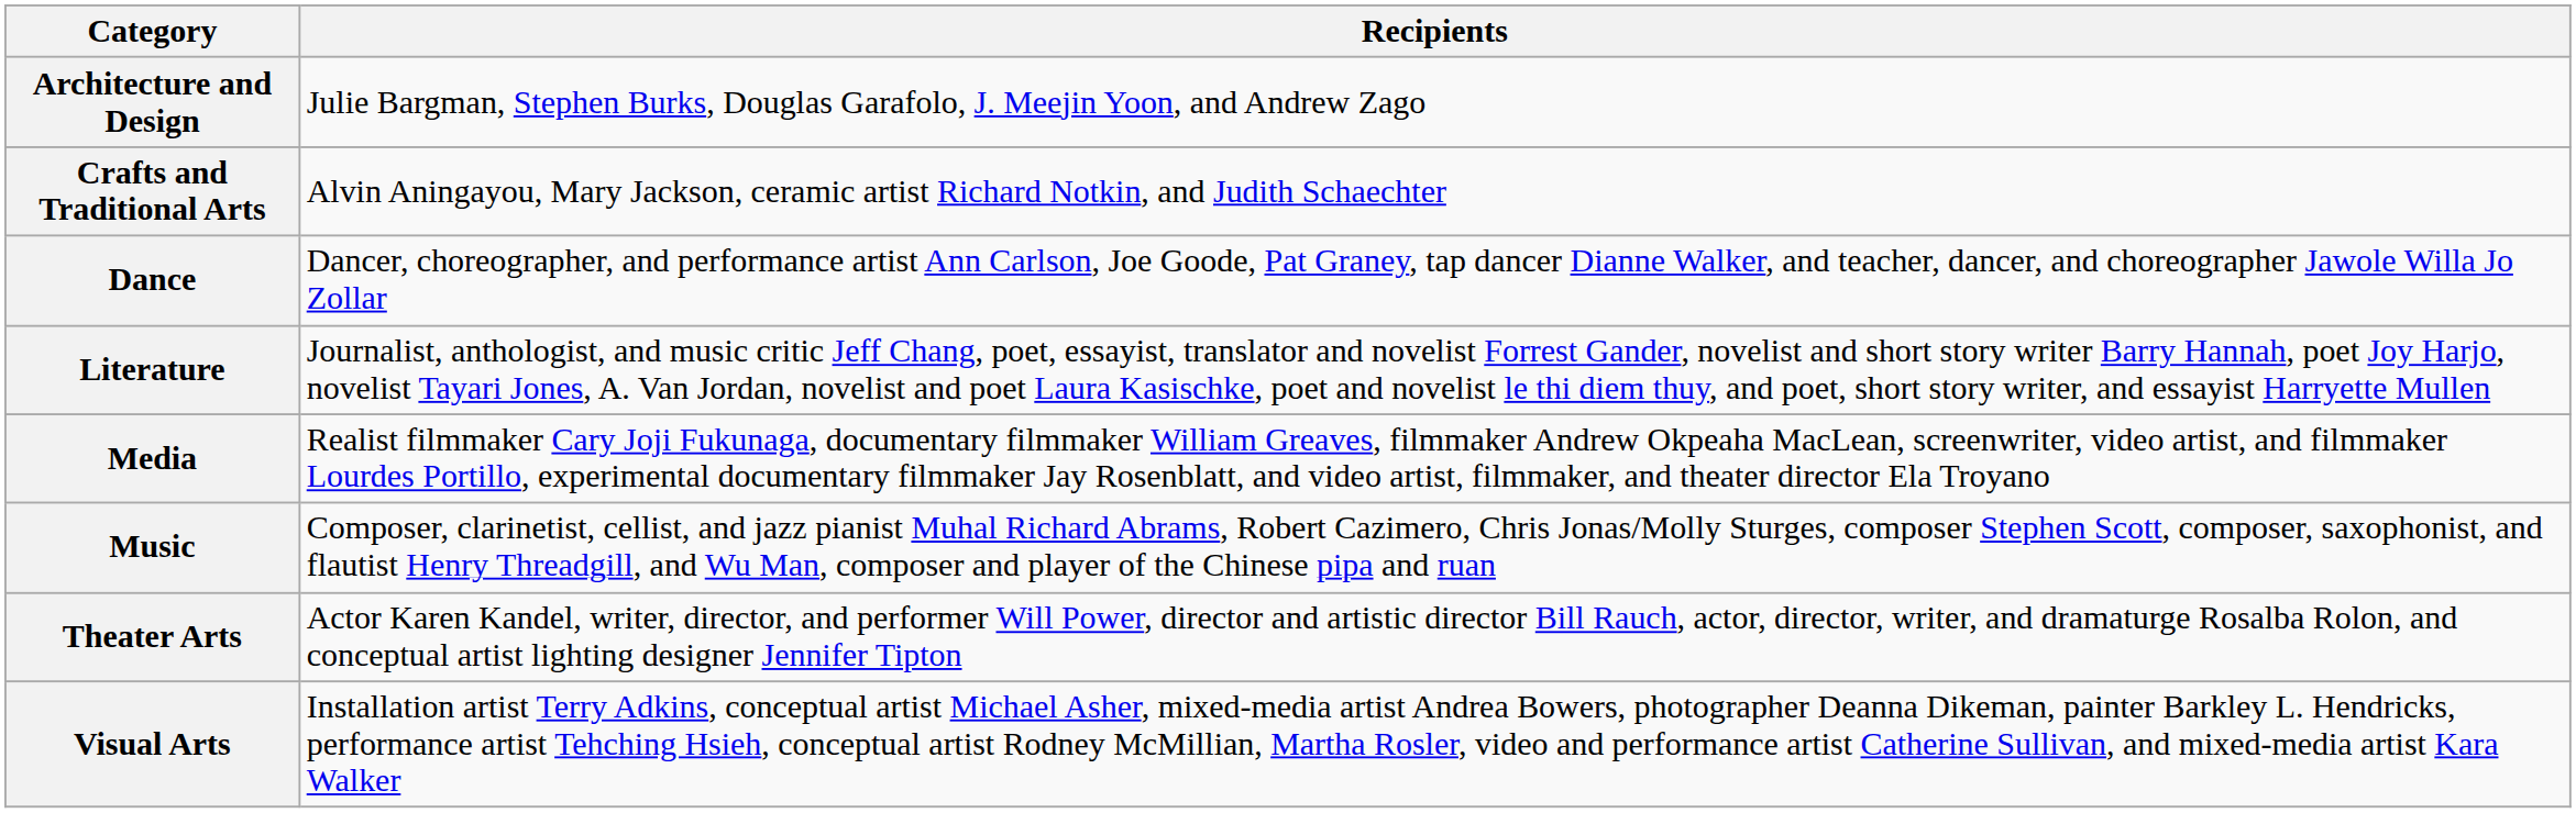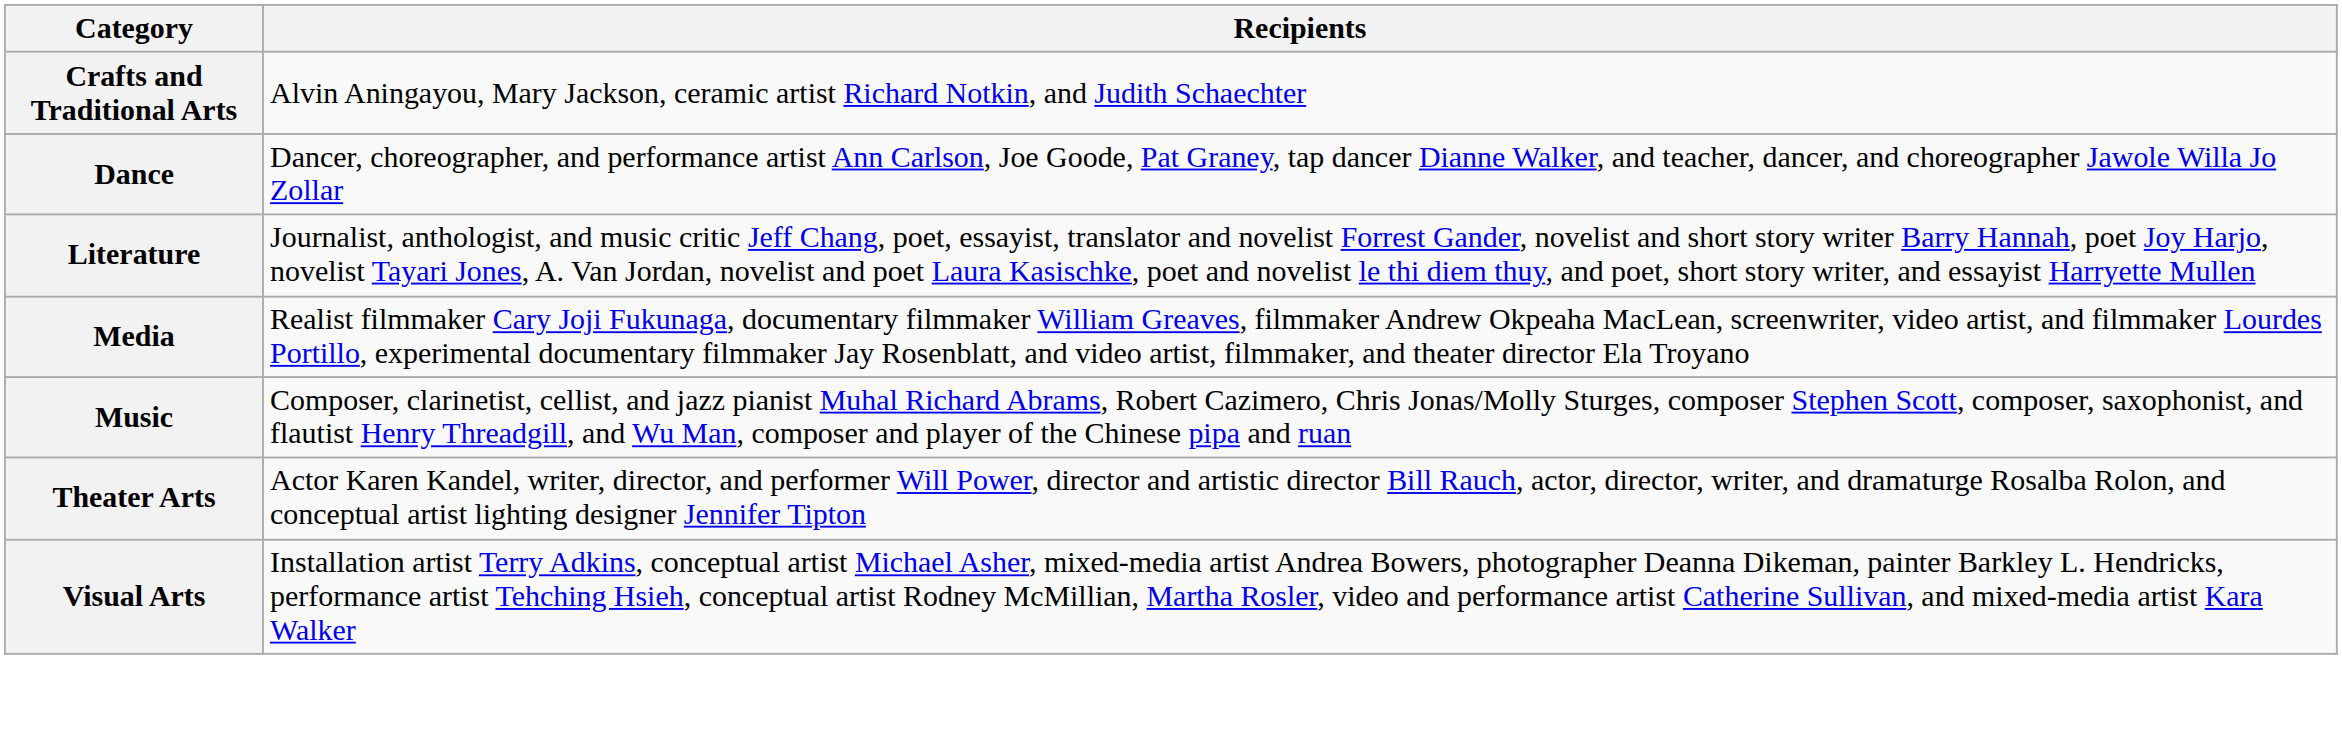- row: Architecture and Design | Julie Bargman, Stephen Burks, Douglas Garafolo, J. Meejin Yoon, and Andrew Zago
